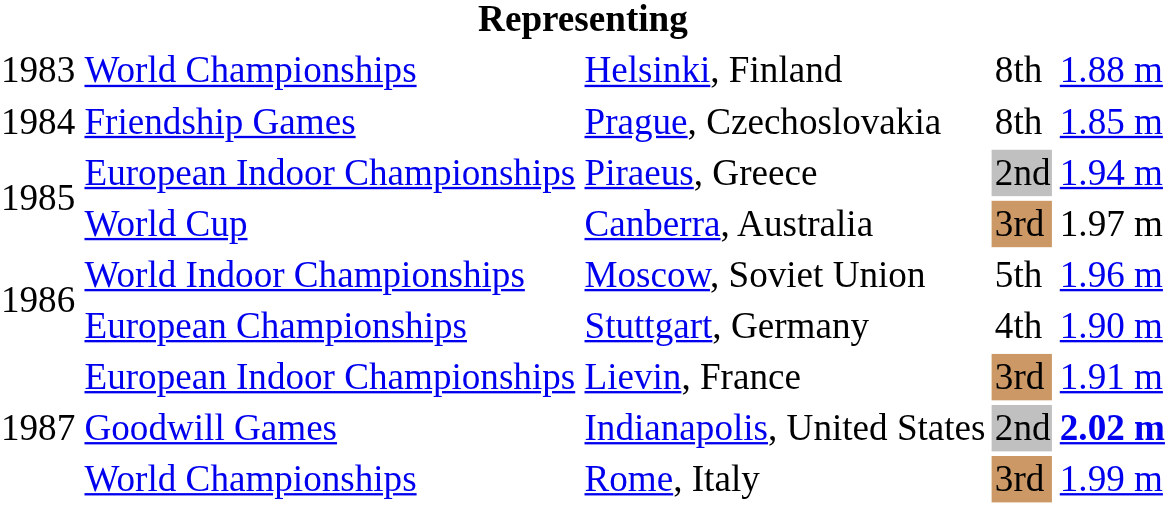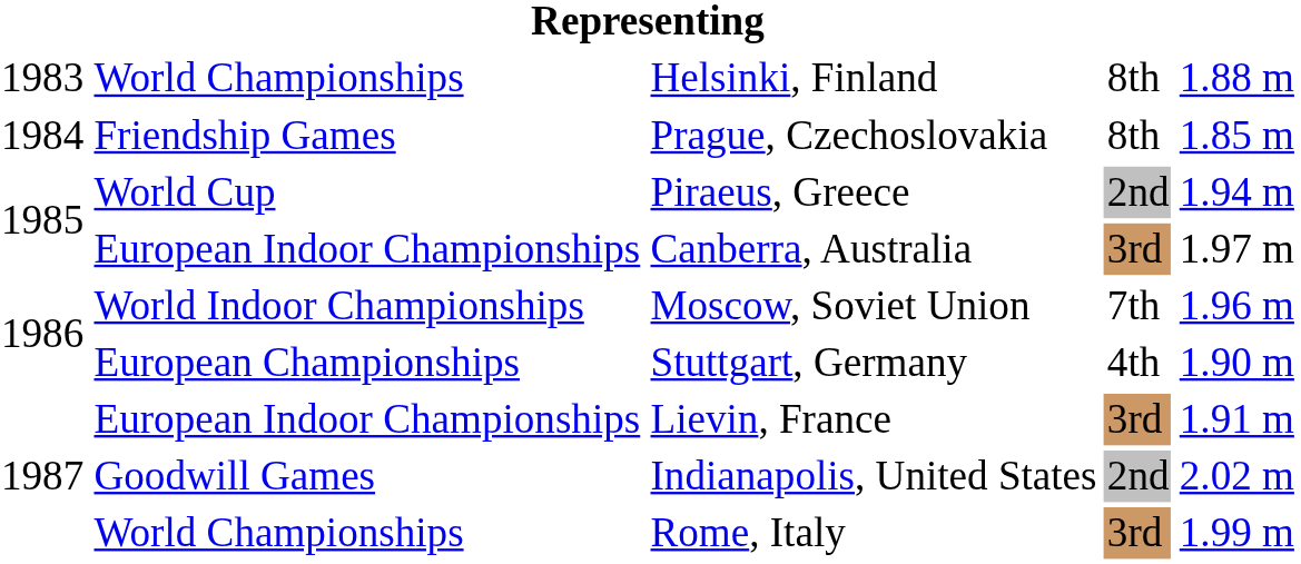Piraeus, Greece | column 2: European Indoor Championships -> World Cup
Canberra, Australia | column 2: World Cup -> European Indoor Championships
Moscow, Soviet Union | column 4: 5th -> 7th
Indianapolis, United States | column 5: bold -> normal
